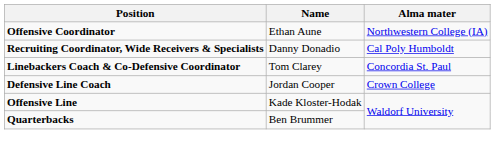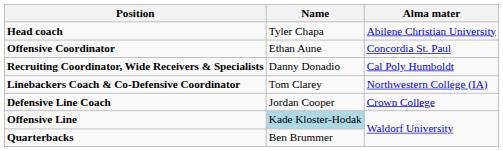+ row: Head coach | Tyler Chapa | Abilene Christian University
Offensive Coordinator | Alma mater: Northwestern College (IA) -> Concordia St. Paul
Linebackers Coach & Co-Defensive Coordinator | Alma mater: Concordia St. Paul -> Northwestern College (IA)
Offensive Line | Name: no background -> lightblue background
